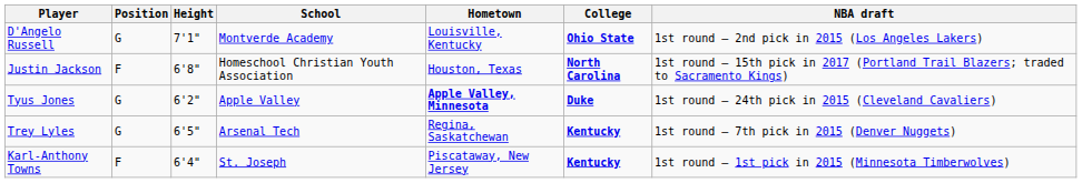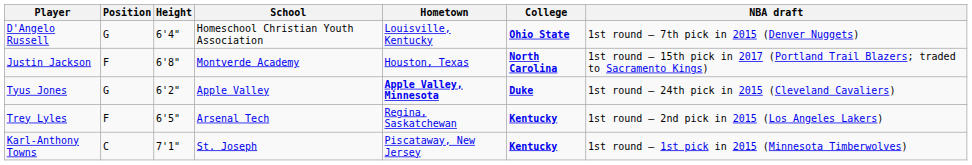D'Angelo Russell | Height: 7'1" -> 6'4"
D'Angelo Russell | School: Montverde Academy -> Homeschool Christian Youth Association
D'Angelo Russell | NBA draft: 1st round – 2nd pick in 2015 (Los Angeles Lakers) -> 1st round – 7th pick in 2015 (Denver Nuggets)
Justin Jackson | School: Homeschool Christian Youth Association -> Montverde Academy
Trey Lyles | Position: G -> F
Trey Lyles | NBA draft: 1st round – 7th pick in 2015 (Denver Nuggets) -> 1st round – 2nd pick in 2015 (Los Angeles Lakers)
Karl-Anthony Towns | Position: F -> C
Karl-Anthony Towns | Height: 6'4" -> 7'1"
